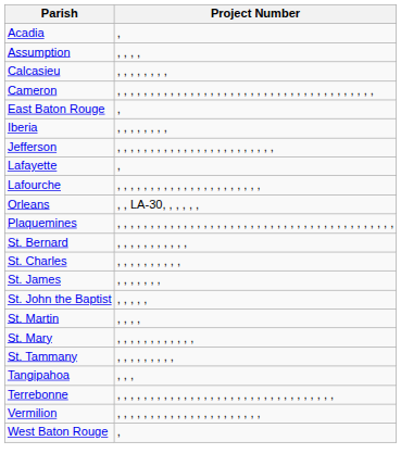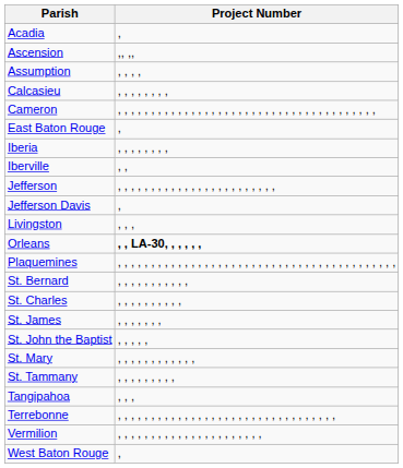+ row: Ascension | ,, ,,
+ row: Iberville | , ,
+ row: Jefferson Davis | ,
- row: Lafayette | ,
- row: Lafourche | , , , , , , , , , , , , , , , , , , , , , ,
+ row: Livingston | , , ,
Orleans | Project Number: normal -> bold
- row: St. Martin | , , , ,
